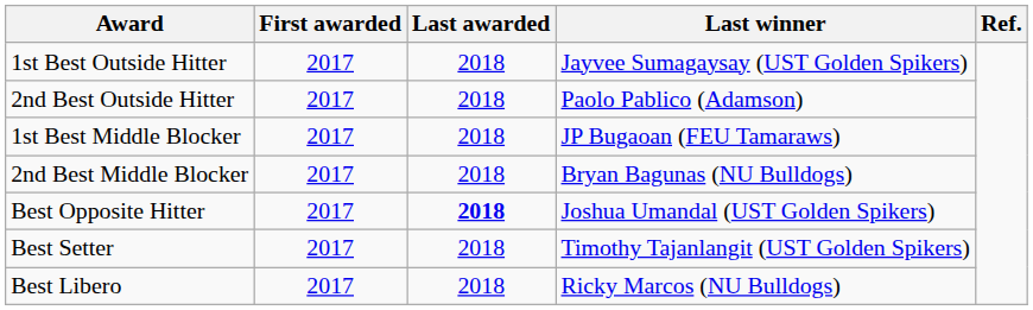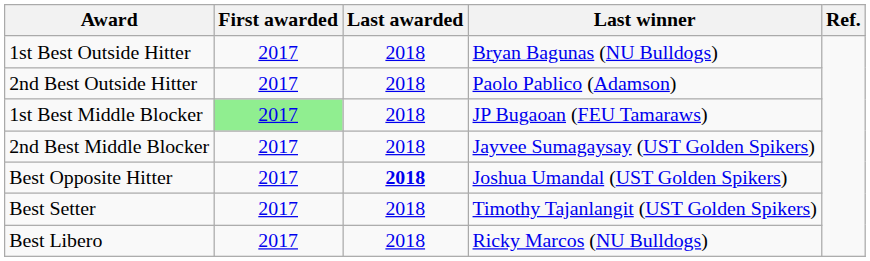1st Best Outside Hitter | Last winner: Jayvee Sumagaysay (UST Golden Spikers) -> Bryan Bagunas (NU Bulldogs)
1st Best Middle Blocker | First awarded: no background -> lightgreen background
2nd Best Middle Blocker | Last winner: Bryan Bagunas (NU Bulldogs) -> Jayvee Sumagaysay (UST Golden Spikers)
